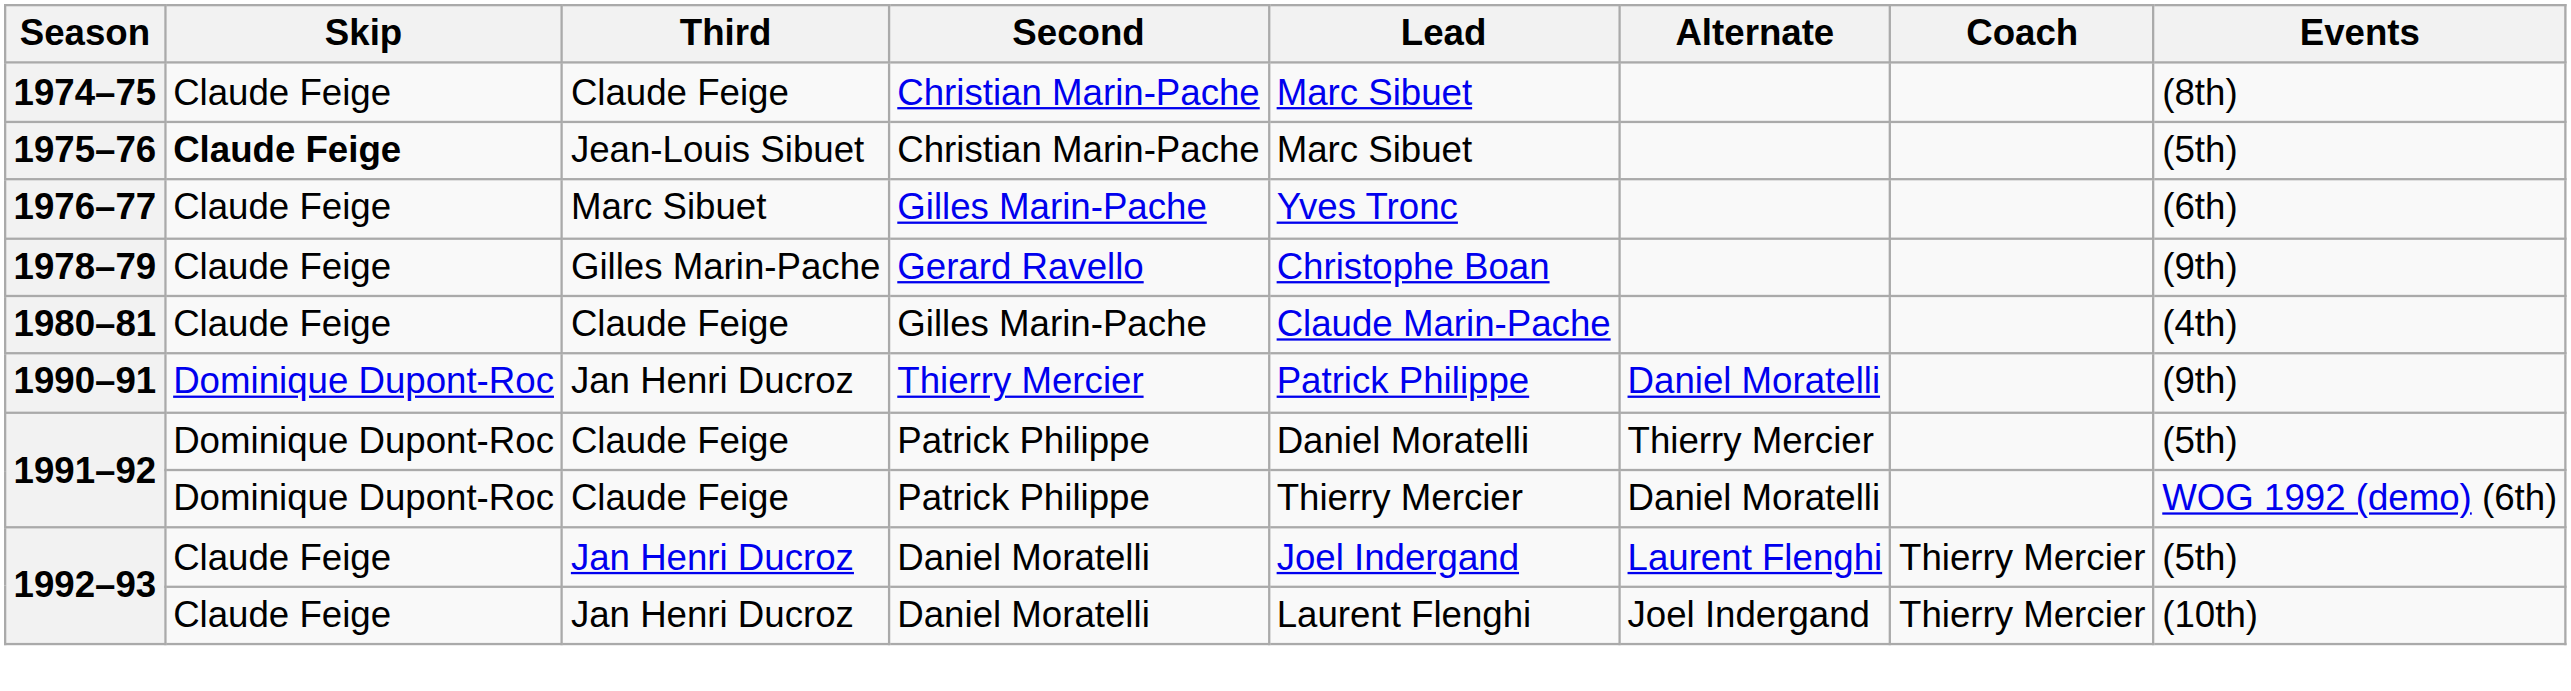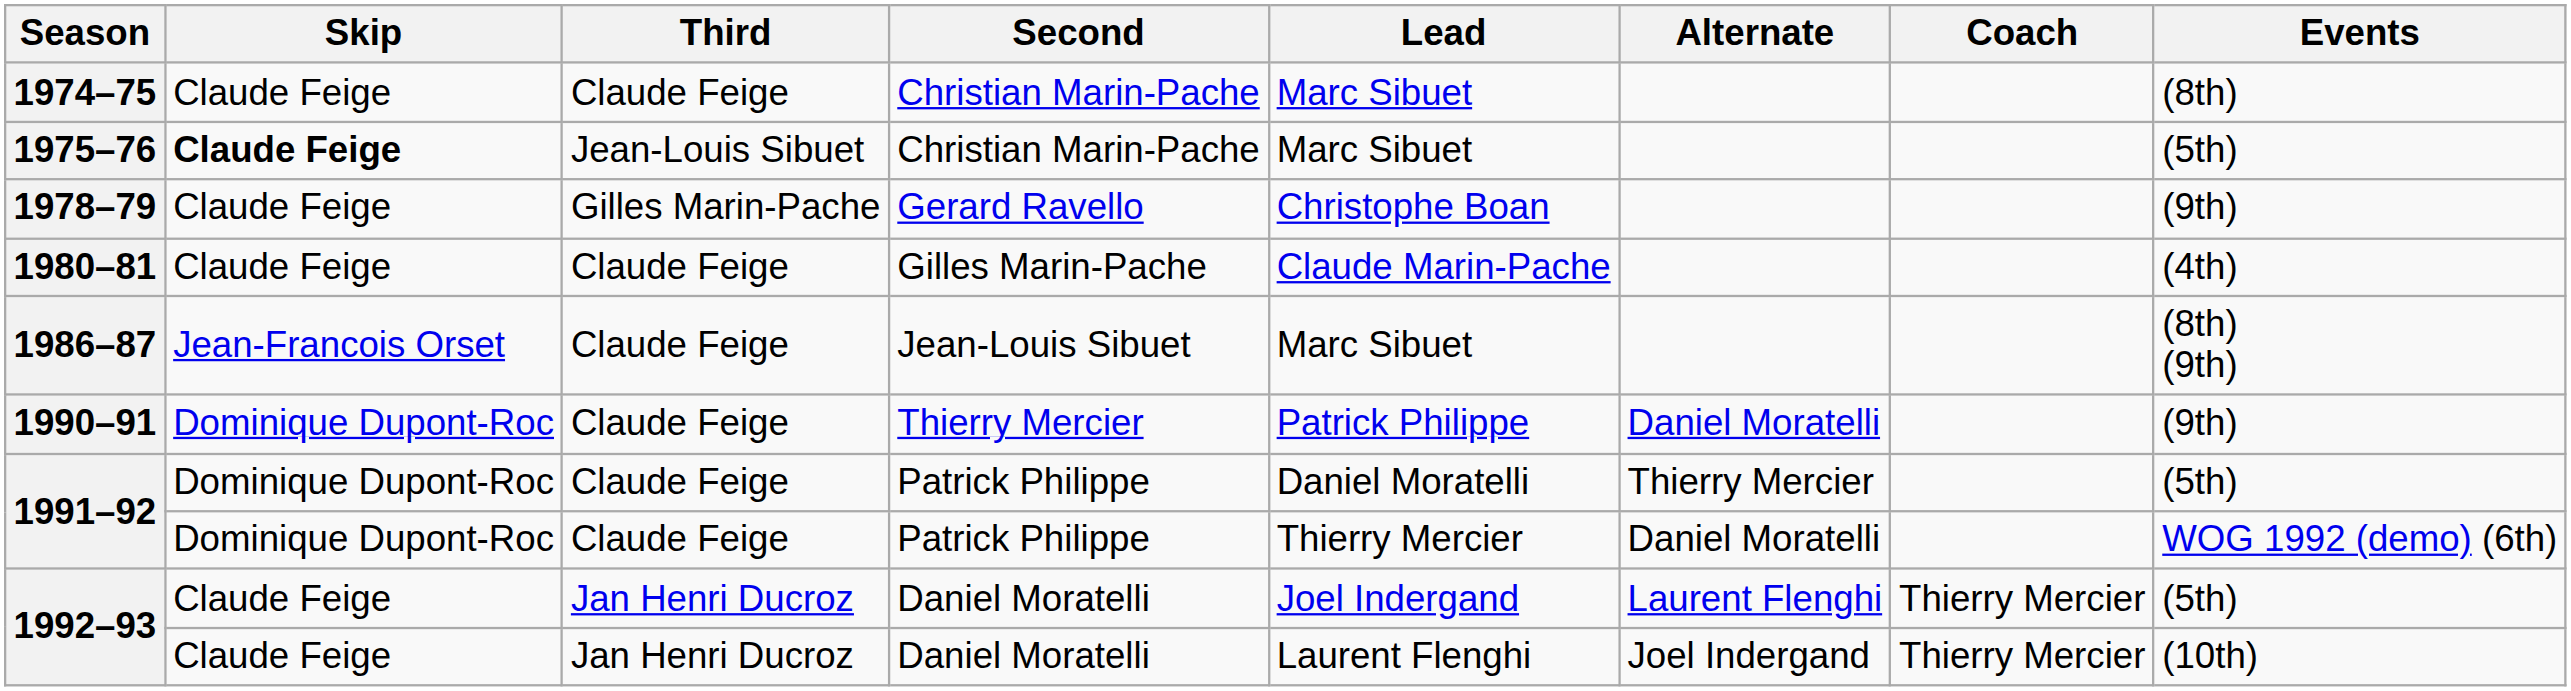- row: 1976–77 | Claude Feige | Marc Sibuet | Gilles Marin-Pache | Yves Tronc | (6th)
+ row: 1986–87 | Jean-Francois Orset | Claude Feige | Jean-Louis Sibuet | Marc Sibuet | (8th) (9th)
1990–91 | Third: Jan Henri Ducroz -> Claude Feige
